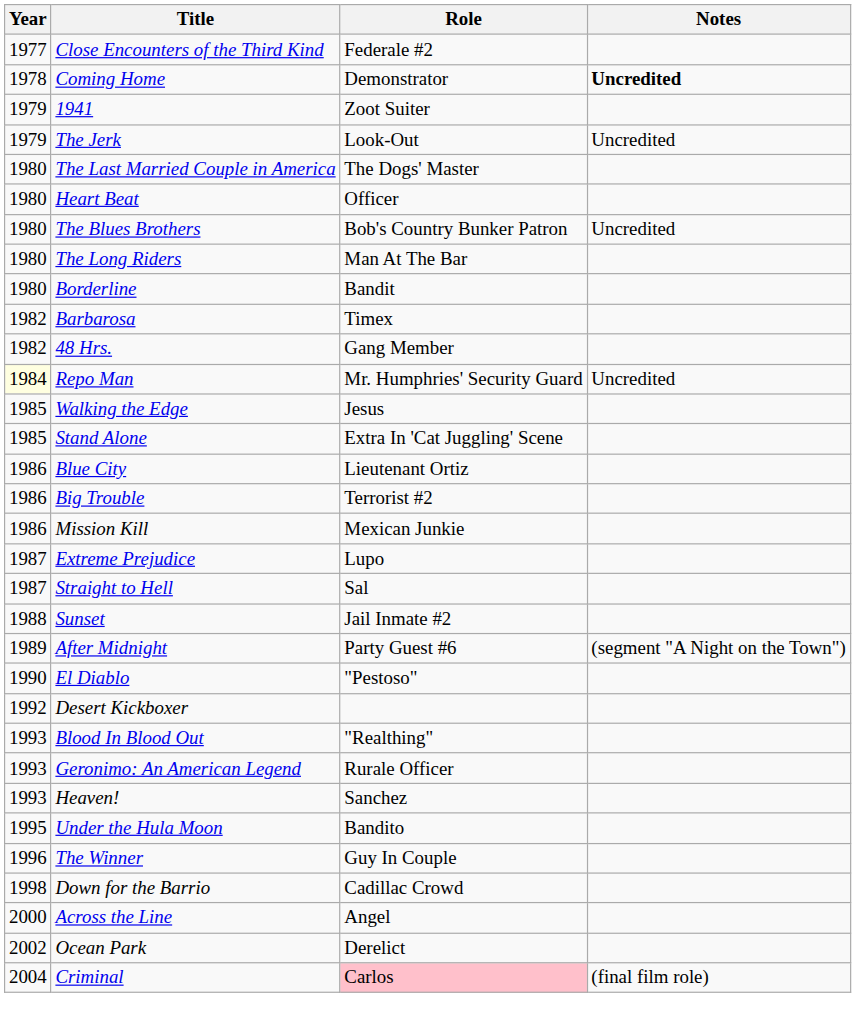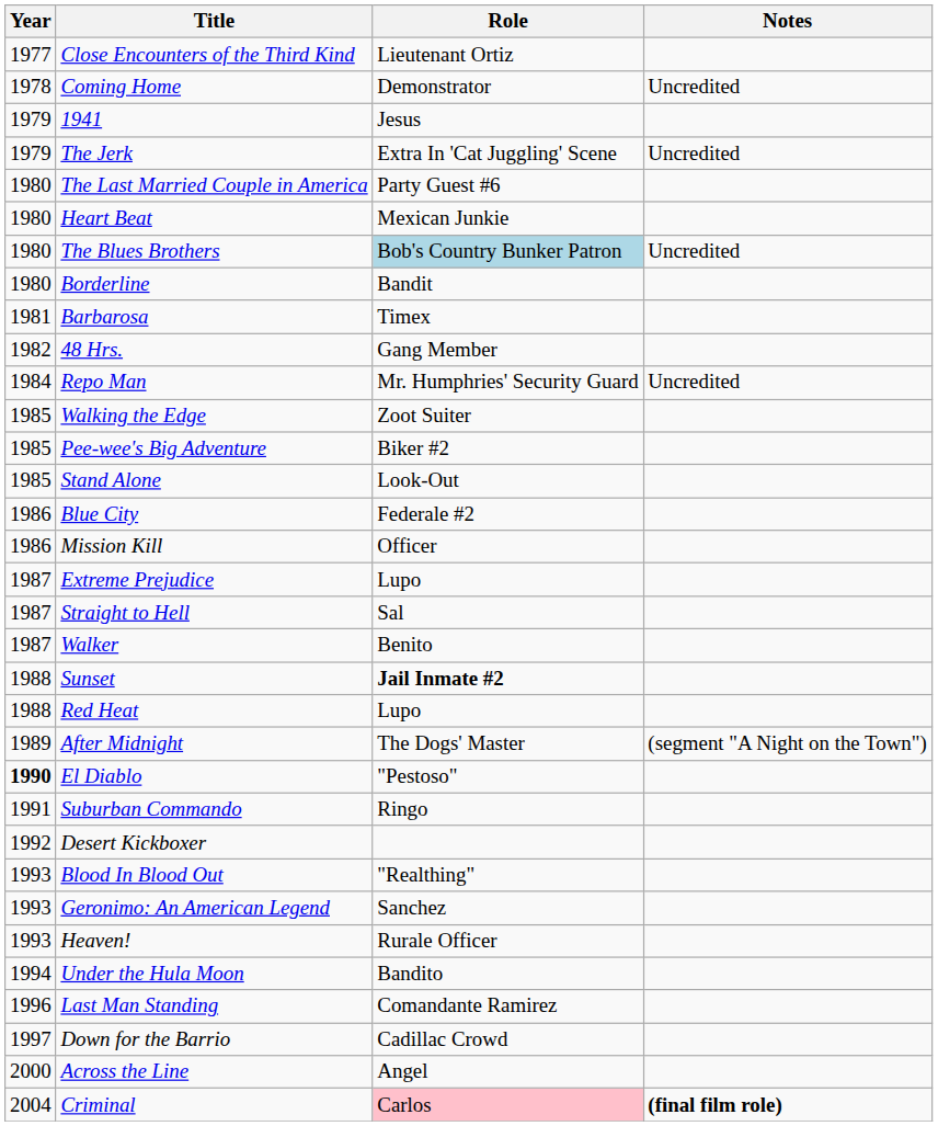Close Encounters of the Third Kind | Role: Federale #2 -> Lieutenant Ortiz
Coming Home | Notes: bold -> normal
1941 | Role: Zoot Suiter -> Jesus
The Jerk | Role: Look-Out -> Extra In 'Cat Juggling' Scene
The Last Married Couple in America | Role: The Dogs' Master -> Party Guest #6
Heart Beat | Role: Officer -> Mexican Junkie
The Blues Brothers | Role: no background -> lightblue background
- row: 1980 | The Long Riders | Man At The Bar
Barbarosa | Year: 1982 -> 1981
Repo Man | Year: lightyellow background -> no background
Walking the Edge | Role: Jesus -> Zoot Suiter
+ row: 1985 | Pee-wee's Big Adventure | Biker #2
Stand Alone | Role: Extra In 'Cat Juggling' Scene -> Look-Out
Blue City | Role: Lieutenant Ortiz -> Federale #2
- row: 1986 | Big Trouble | Terrorist #2
Mission Kill | Role: Mexican Junkie -> Officer
+ row: 1987 | Walker | Benito
Sunset | Role: normal -> bold
+ row: 1988 | Red Heat | Lupo
After Midnight | Role: Party Guest #6 -> The Dogs' Master
El Diablo | Year: normal -> bold
+ row: 1991 | Suburban Commando | Ringo
Geronimo: An American Legend | Role: Rurale Officer -> Sanchez
Heaven! | Role: Sanchez -> Rurale Officer
Under the Hula Moon | Year: 1995 -> 1994
- row: 1996 | The Winner | Guy In Couple
+ row: 1996 | Last Man Standing | Comandante Ramirez
Down for the Barrio | Year: 1998 -> 1997
- row: 2002 | Ocean Park | Derelict
Criminal | Notes: normal -> bold
